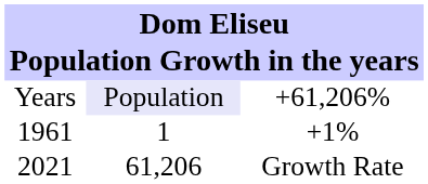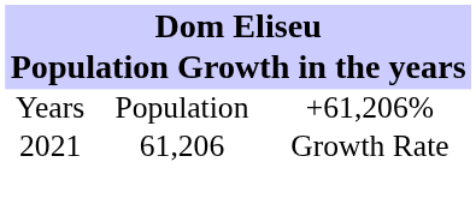Years | column 2: lavender background -> no background
- row: 1961 | 1 | +1%
